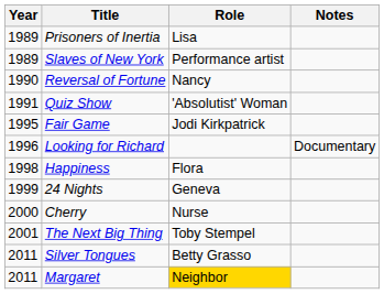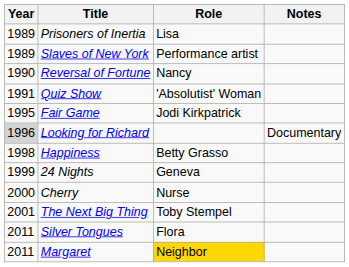Looking for Richard | Year: no background -> lightgrey background
Happiness | Role: Flora -> Betty Grasso
Silver Tongues | Role: Betty Grasso -> Flora
